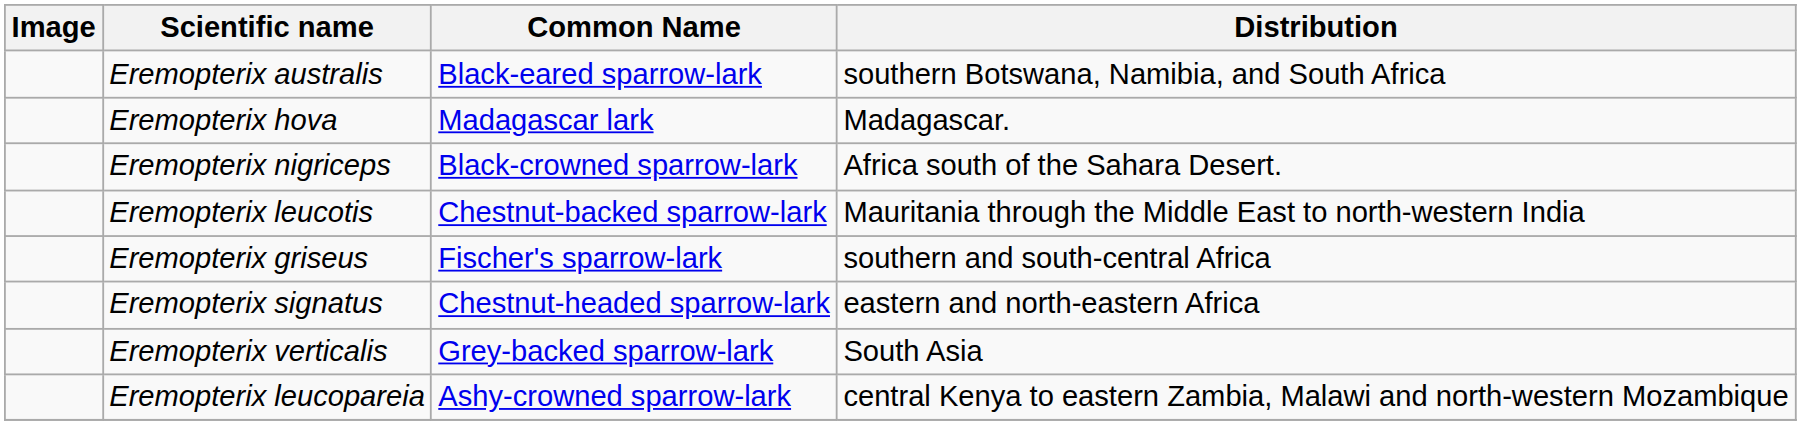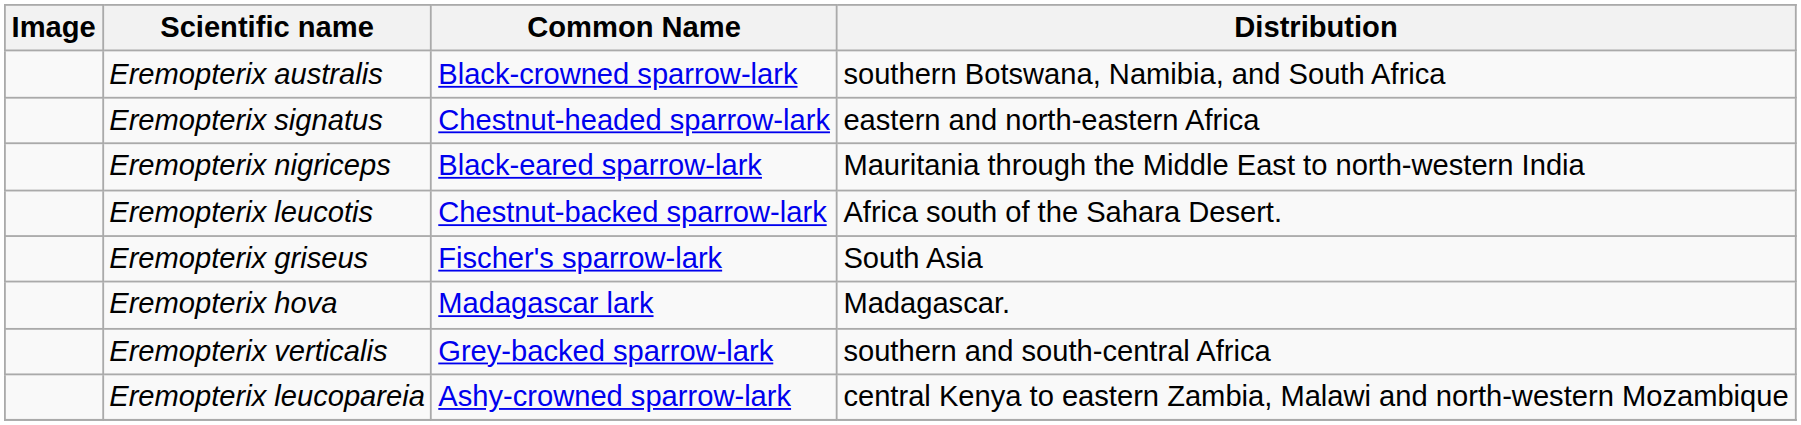Eremopterix australis | Common Name: Black-eared sparrow-lark -> Black-crowned sparrow-lark
rows swapped: Eremopterix hova <-> Eremopterix signatus
Eremopterix nigriceps | Common Name: Black-crowned sparrow-lark -> Black-eared sparrow-lark
Eremopterix nigriceps | Distribution: Africa south of the Sahara Desert. -> Mauritania through the Middle East to north-western India
Eremopterix leucotis | Distribution: Mauritania through the Middle East to north-western India -> Africa south of the Sahara Desert.
Eremopterix griseus | Distribution: southern and south-central Africa -> South Asia
Eremopterix verticalis | Distribution: South Asia -> southern and south-central Africa
